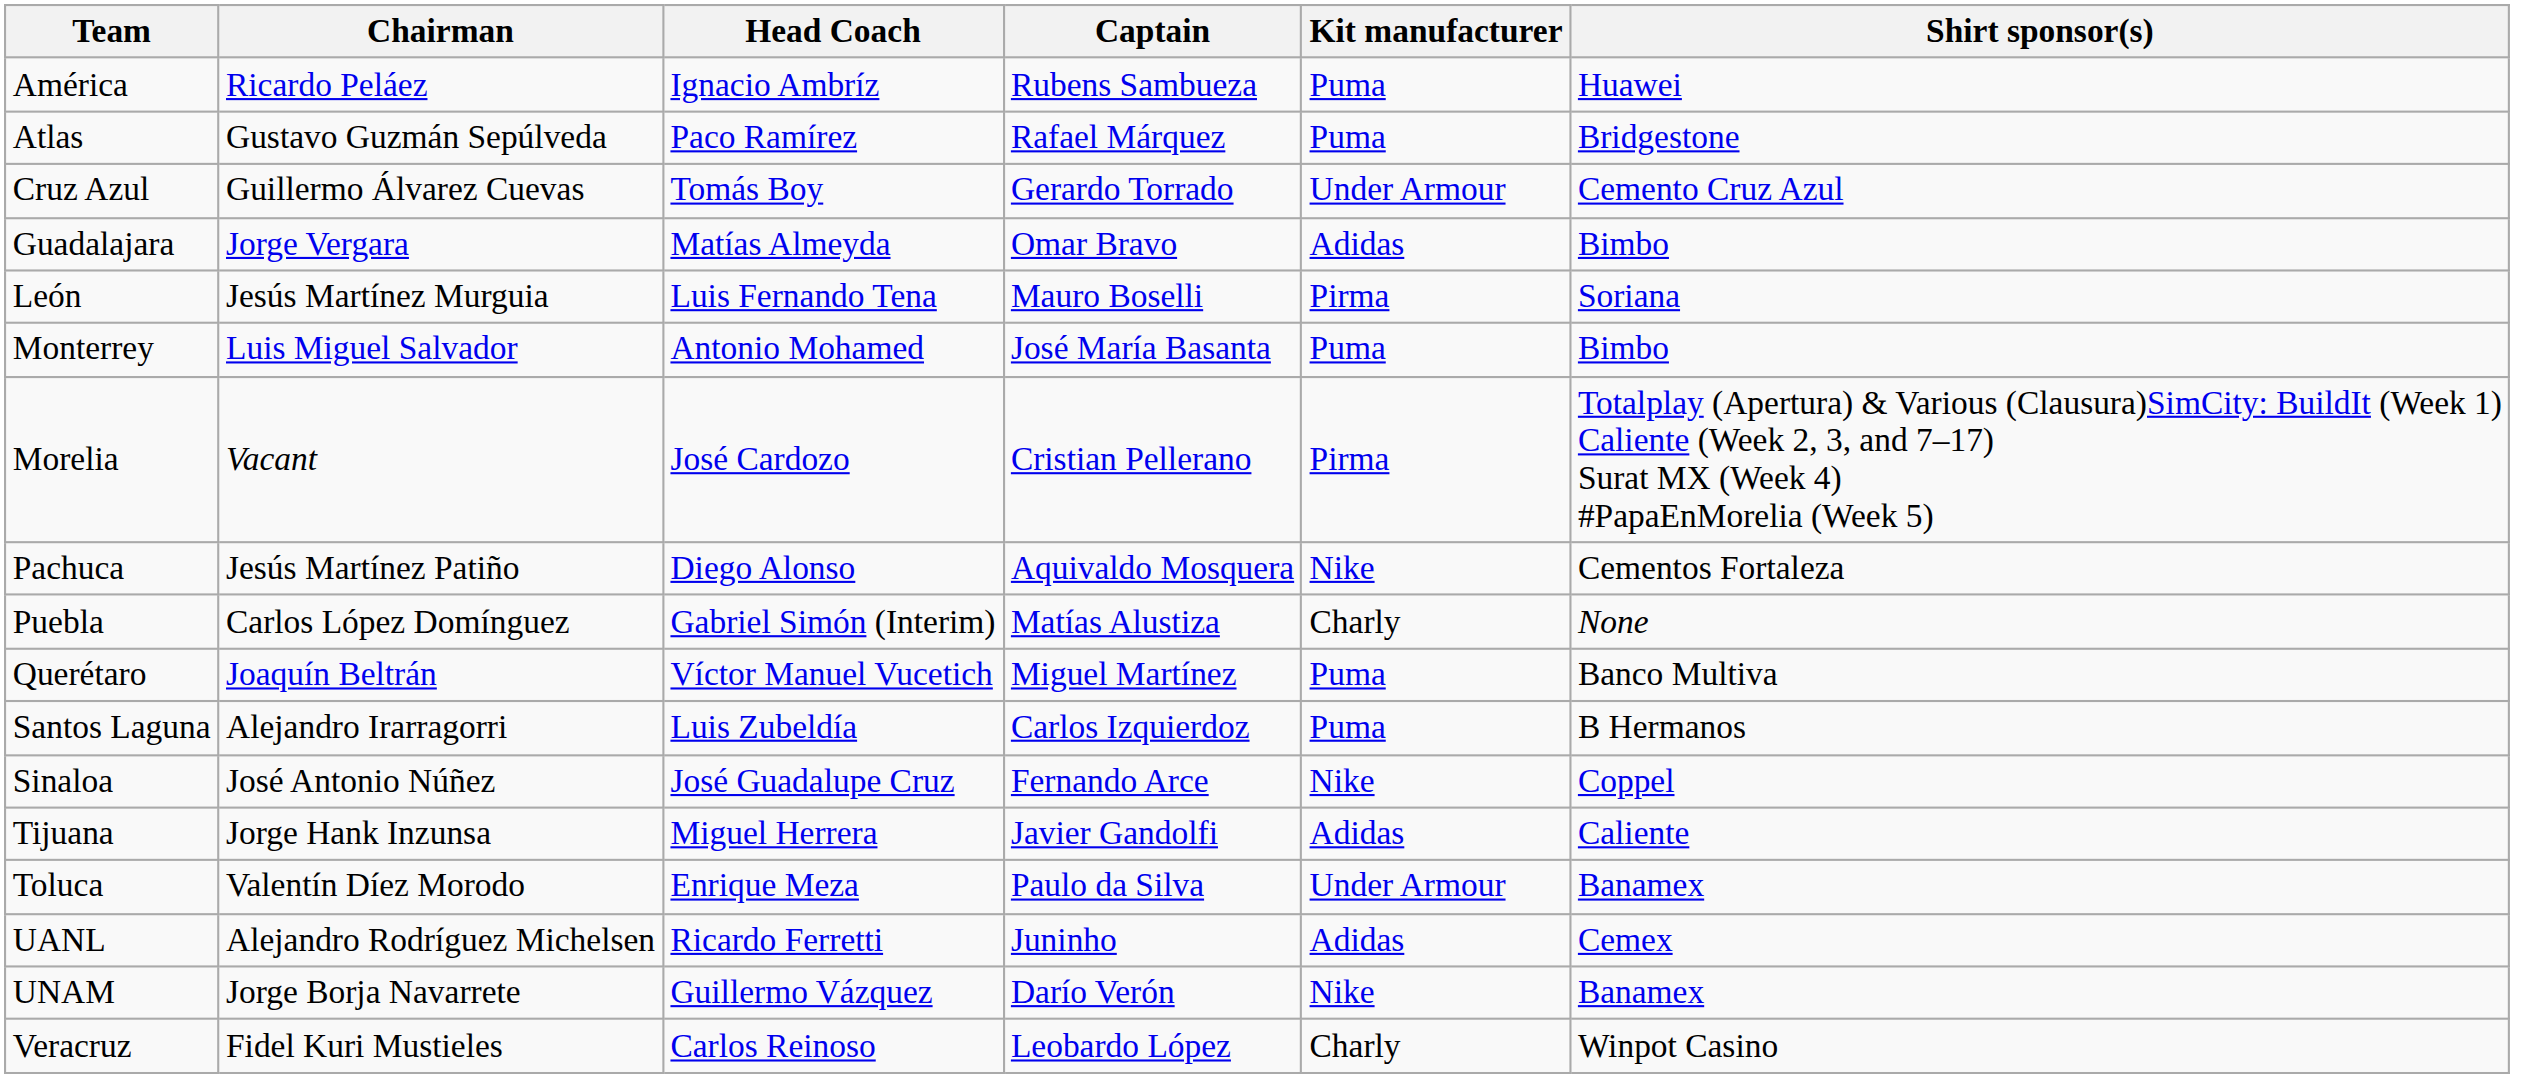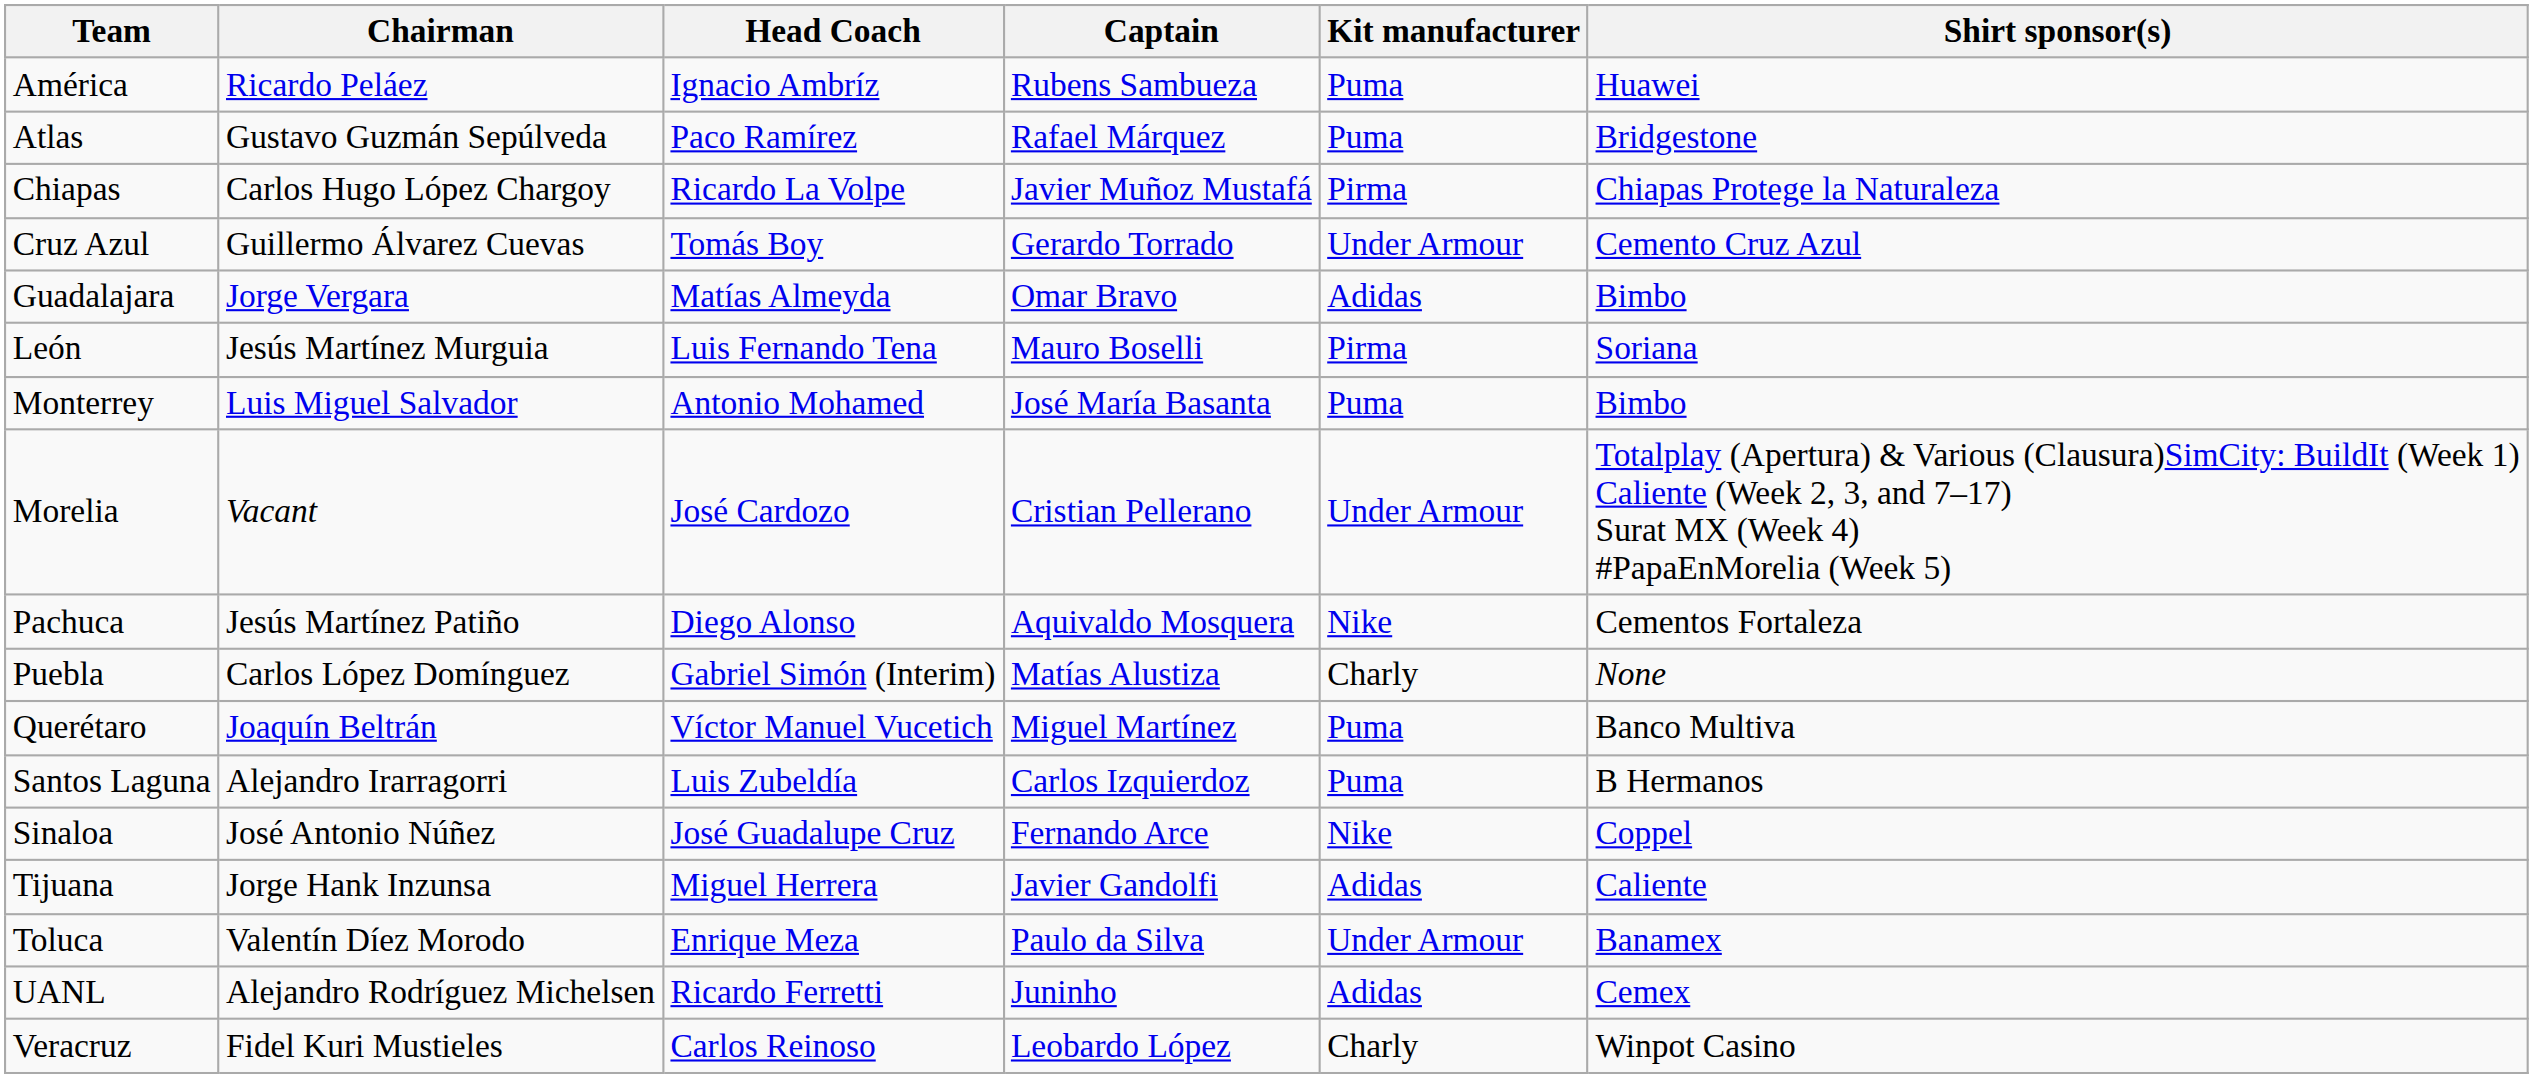+ row: Chiapas | Carlos Hugo López Chargoy | Ricardo La Volpe | Javier Muñoz Mustafá | Pirma | Chiapas Protege la Naturaleza
Morelia | Kit manufacturer: Pirma -> Under Armour
- row: UNAM | Jorge Borja Navarrete | Guillermo Vázquez | Darío Verón | Nike | Banamex
